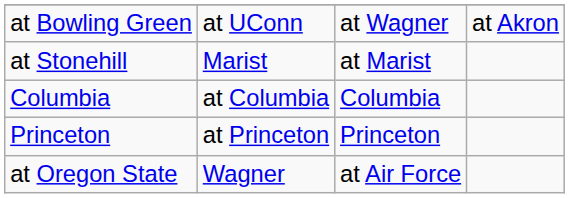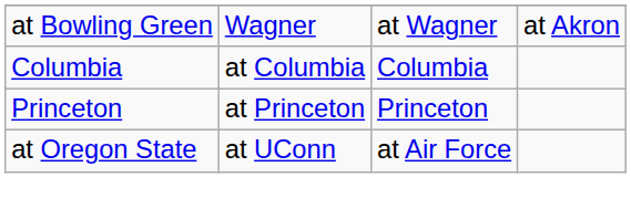at Bowling Green | column 2: at UConn -> Wagner
- row: at Stonehill | Marist | at Marist
at Oregon State | column 2: Wagner -> at UConn
